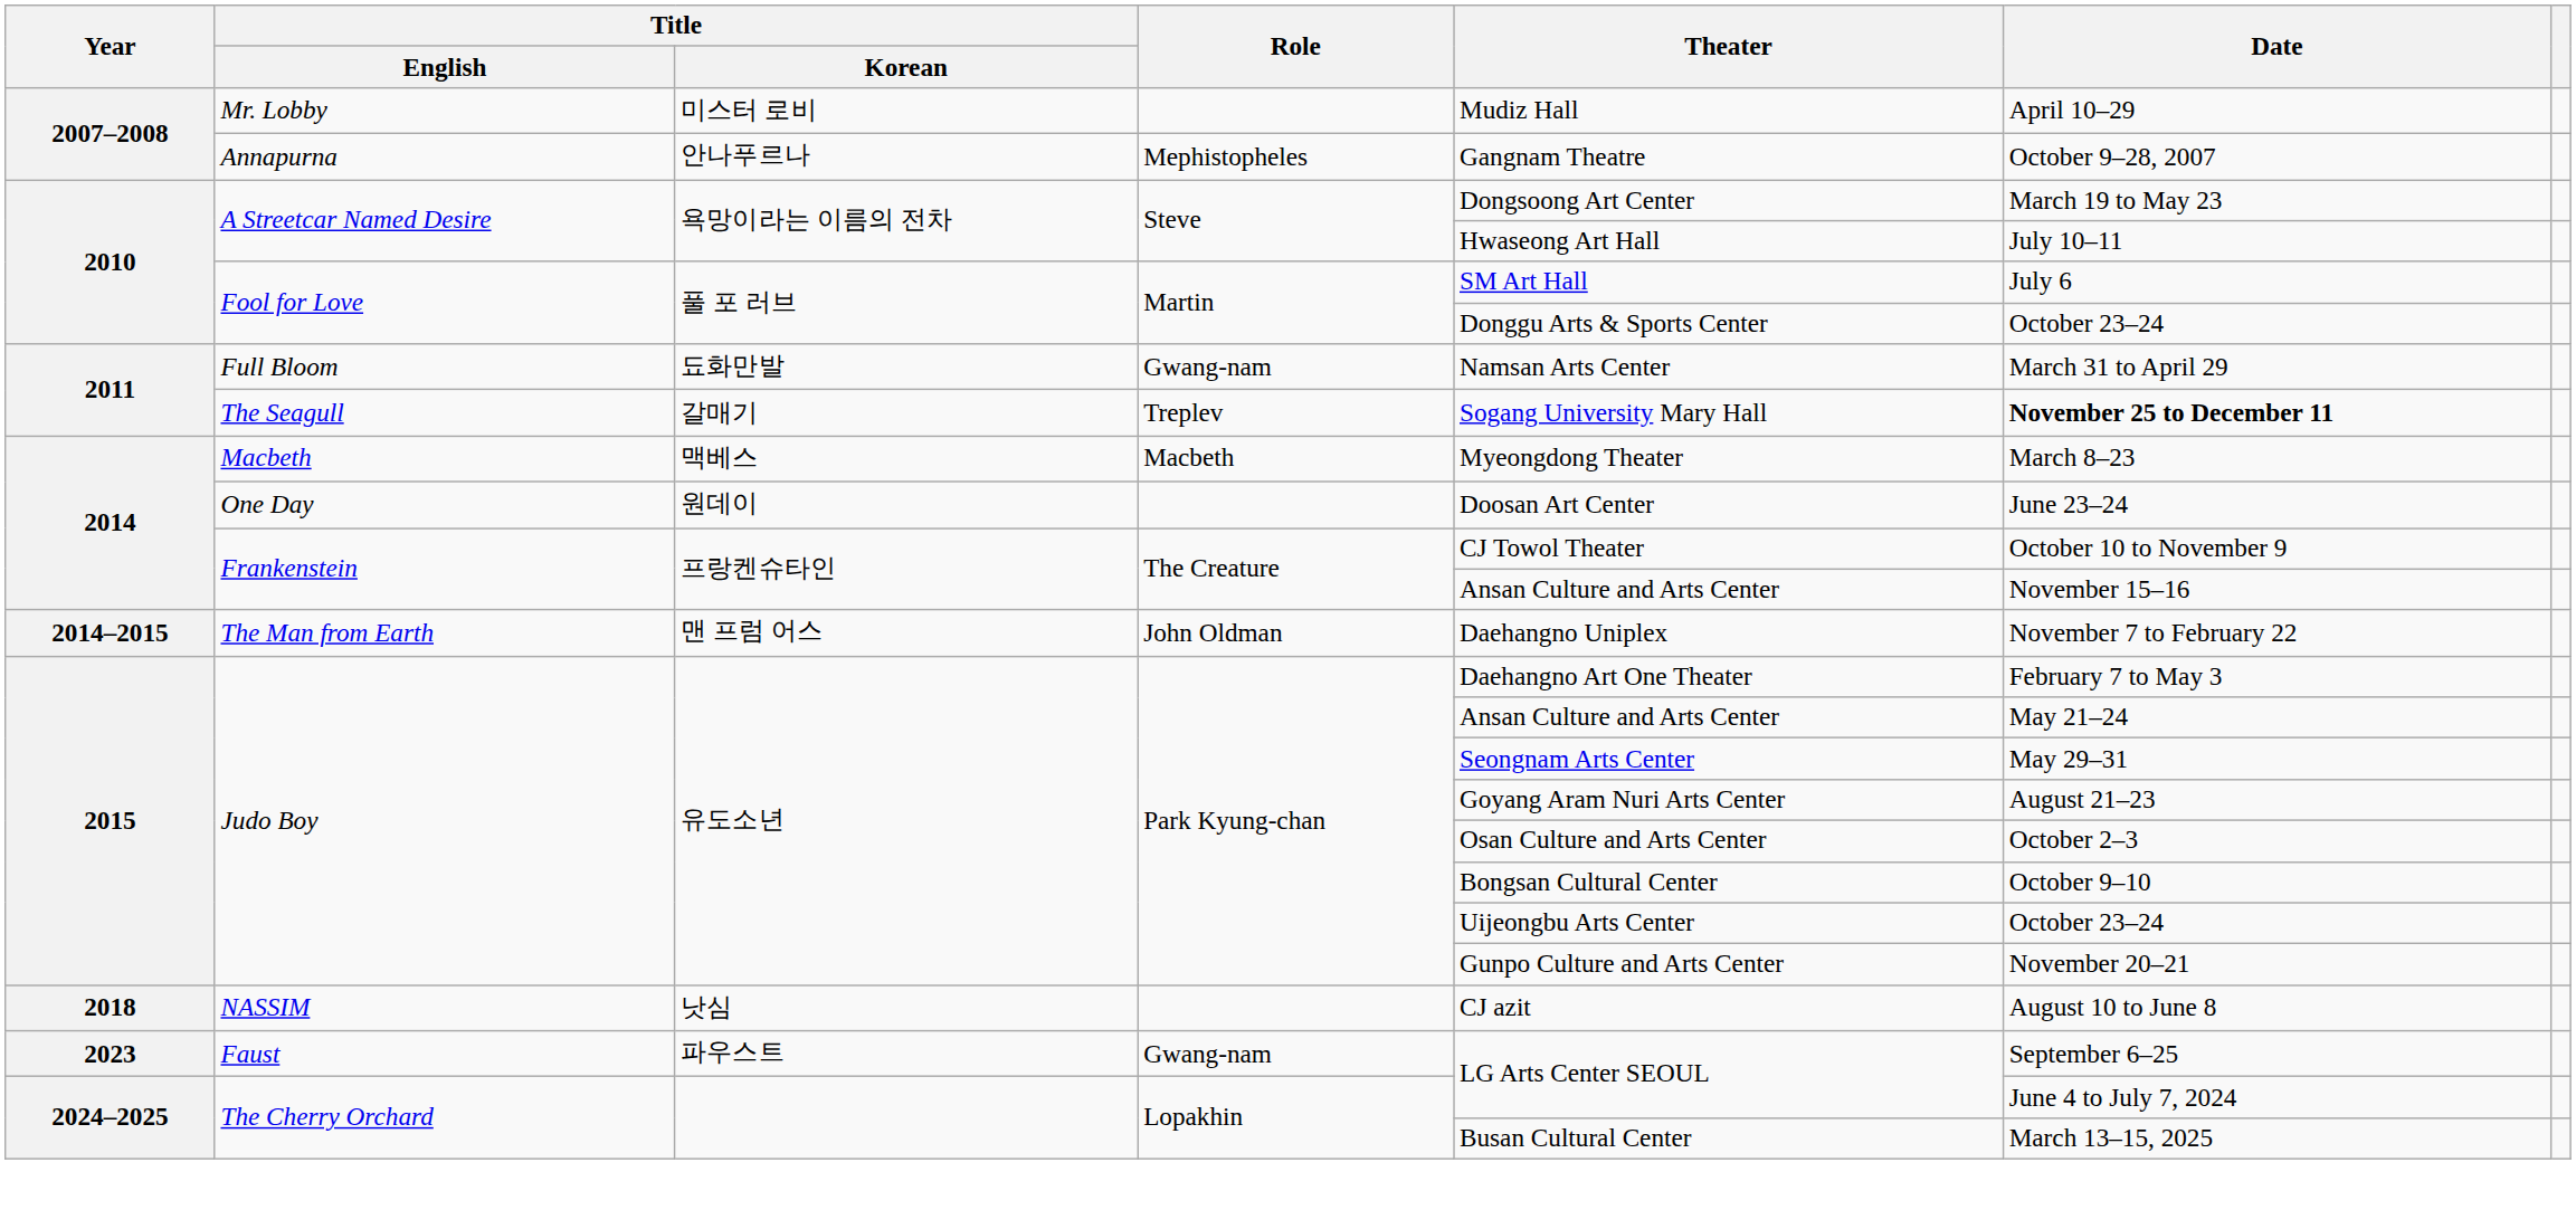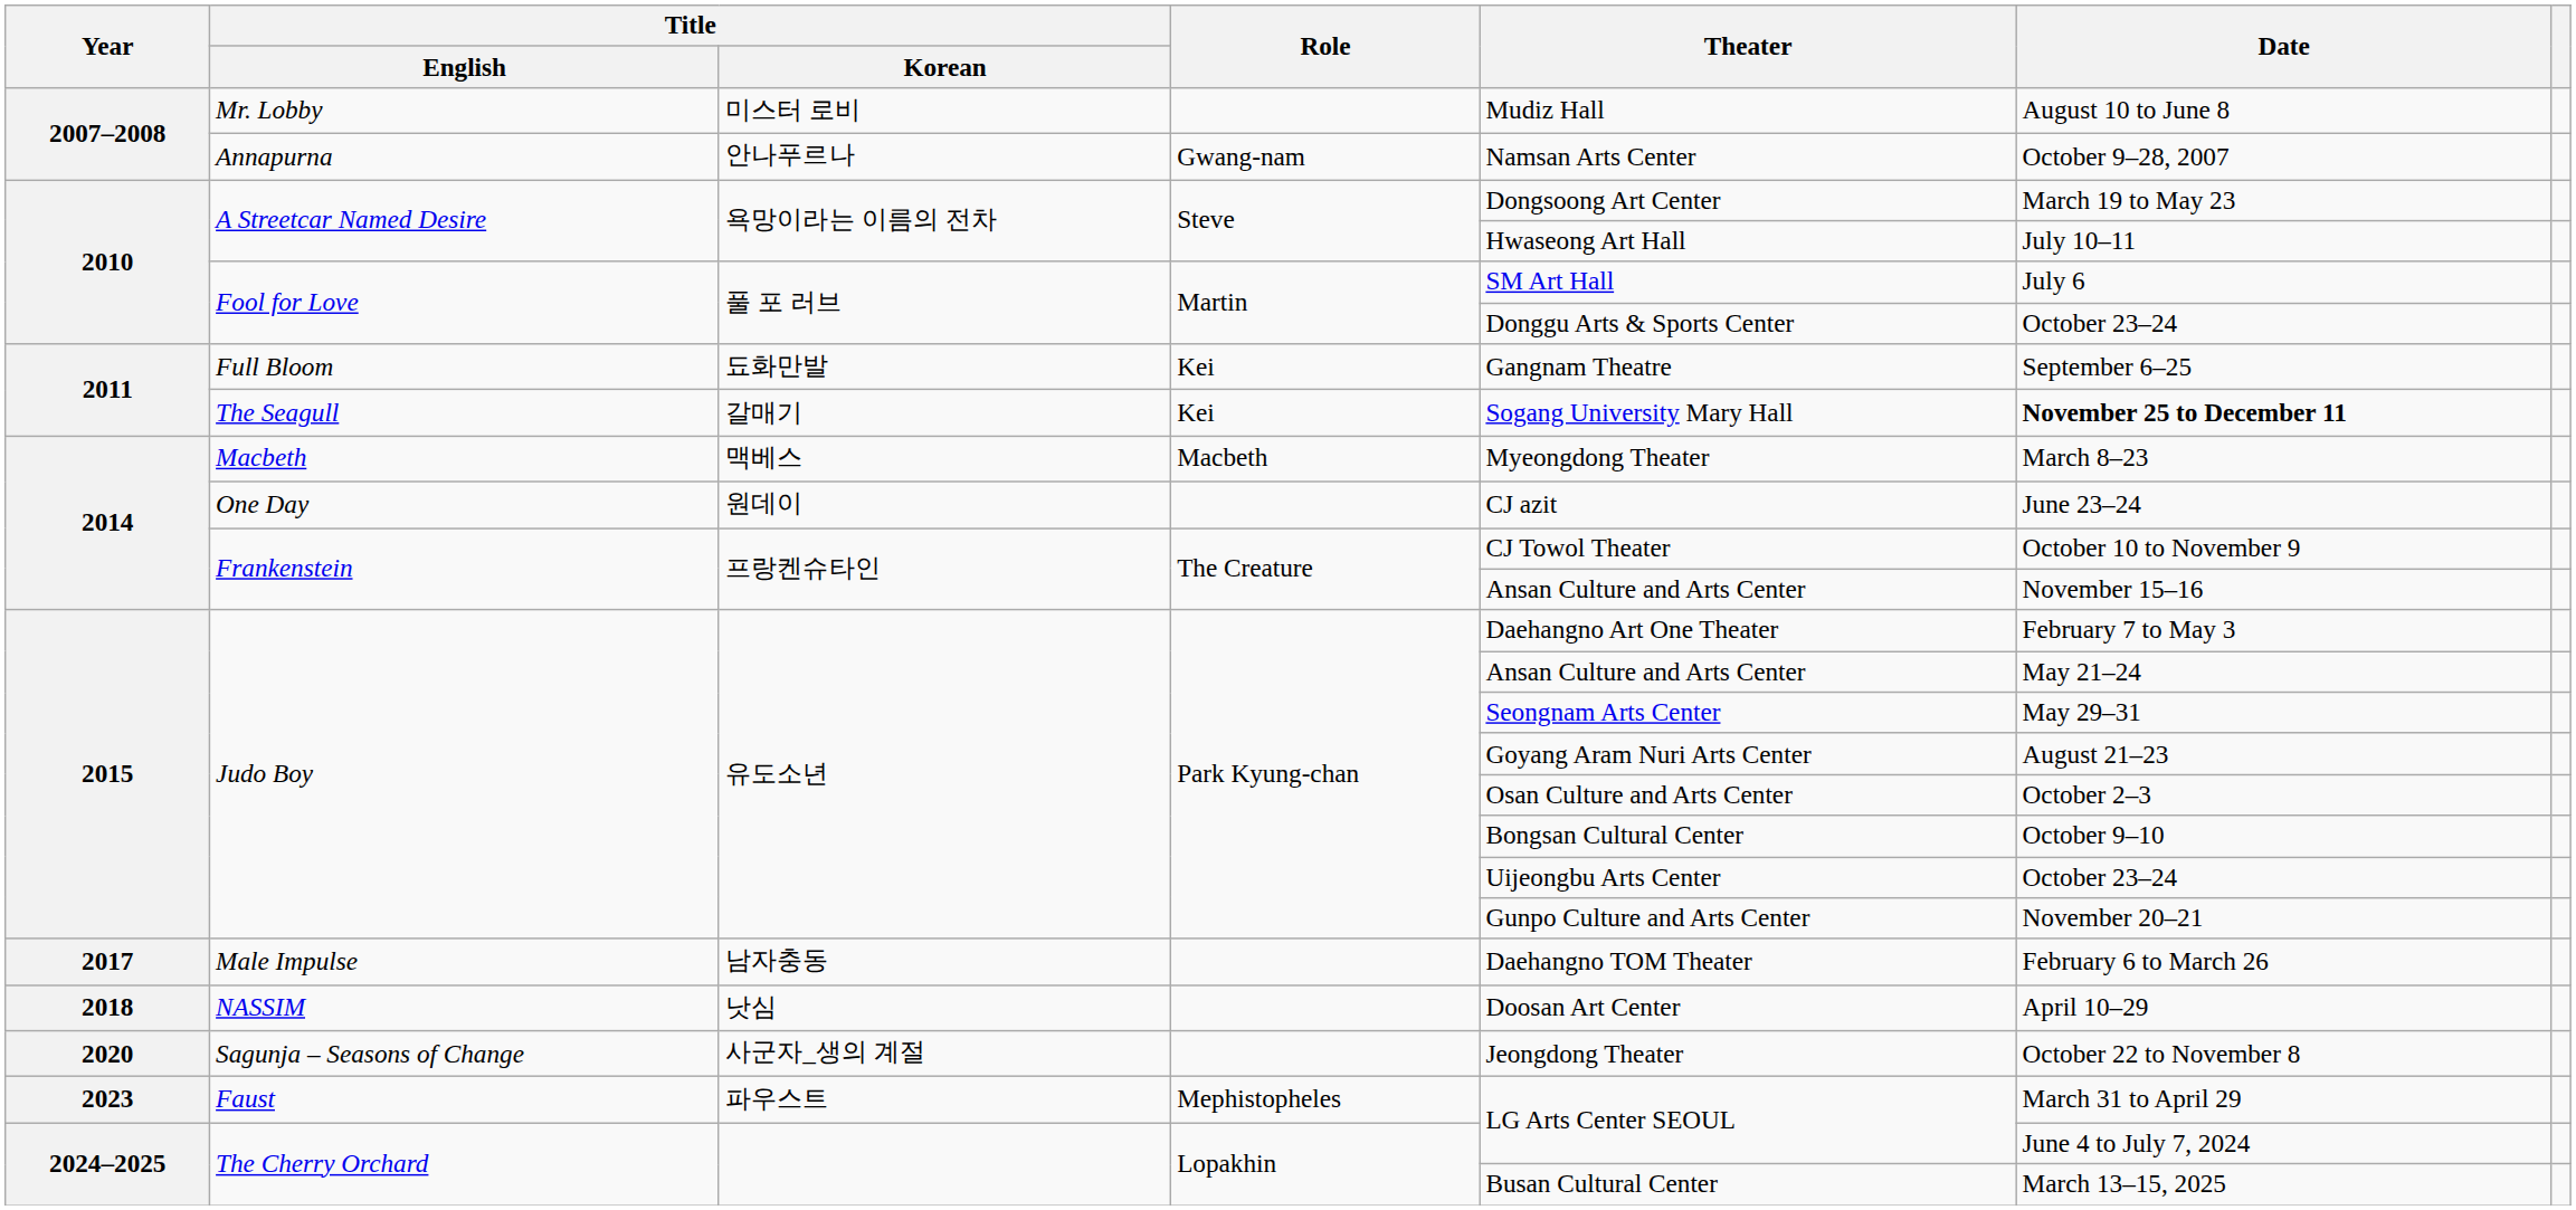Mr. Lobby | Date: April 10–29 -> August 10 to June 8
Annapurna | Role: Mephistopheles -> Gwang-nam
Annapurna | Theater: Gangnam Theatre -> Namsan Arts Center
Full Bloom | Role: Gwang-nam -> Kei
Full Bloom | Theater: Namsan Arts Center -> Gangnam Theatre
Full Bloom | Date: March 31 to April 29 -> September 6–25
The Seagull | Role: Treplev -> Kei
One Day | Theater: Doosan Art Center -> CJ azit
- row: 2014–2015 | The Man from Earth | 맨 프럼 어스 | John Oldman | Daehangno Uniplex | November 7 to February 22
+ row: 2017 | Male Impulse | 남자충동 | Daehangno TOM Theater | February 6 to March 26
NASSIM | Theater: CJ azit -> Doosan Art Center
NASSIM | Date: August 10 to June 8 -> April 10–29
+ row: 2020 | Sagunja – Seasons of Change | 사군자_생의 계절 | Jeongdong Theater | October 22 to November 8
Faust | Role: Gwang-nam -> Mephistopheles
Faust | Date: September 6–25 -> March 31 to April 29
